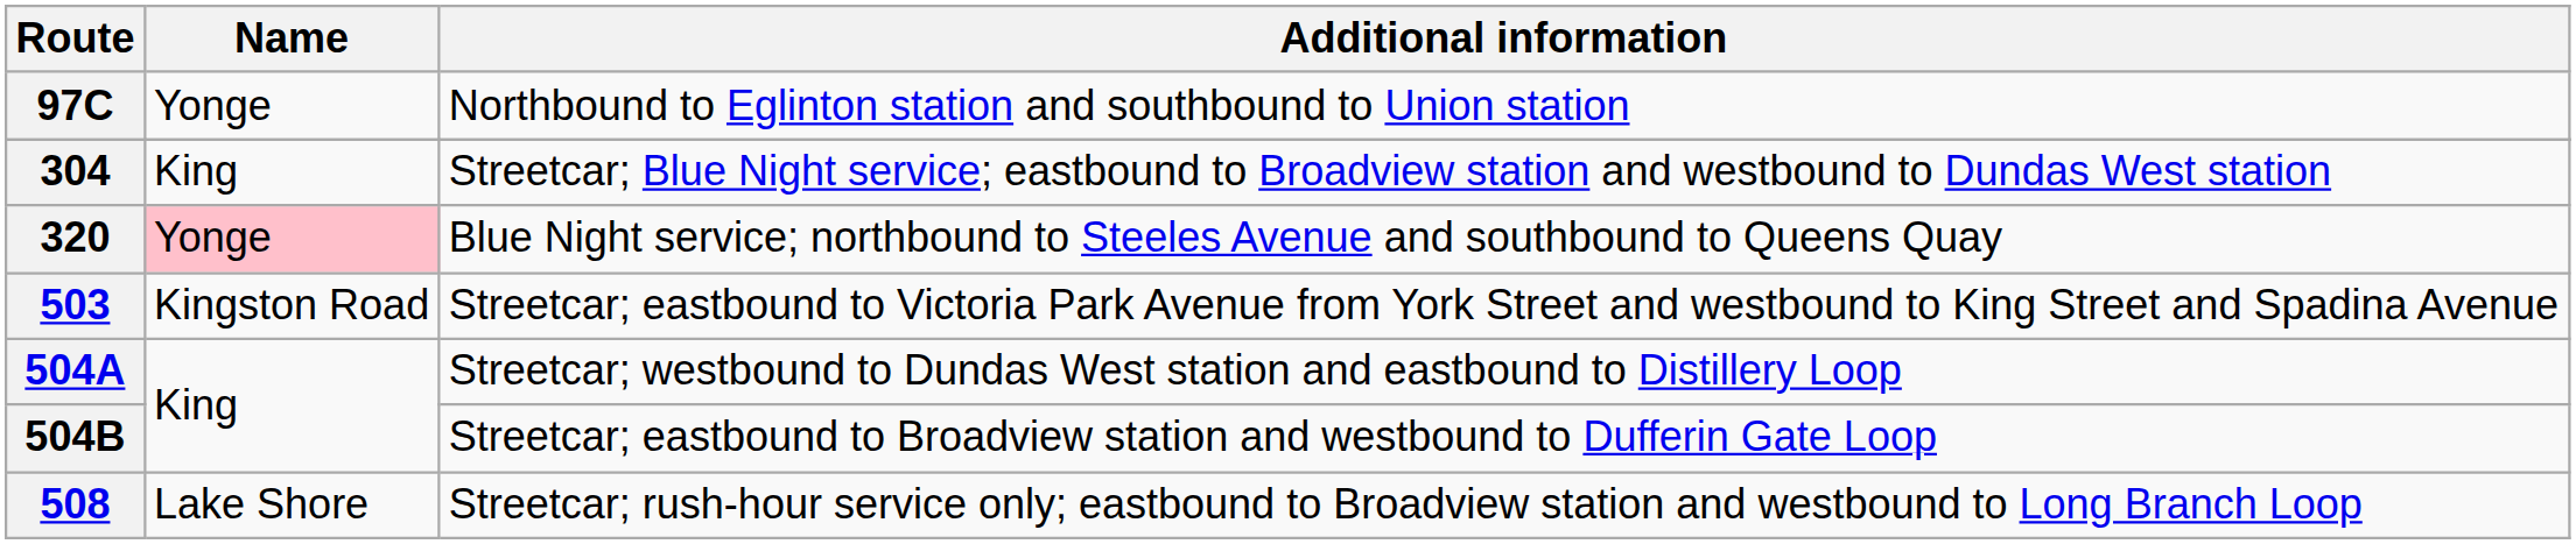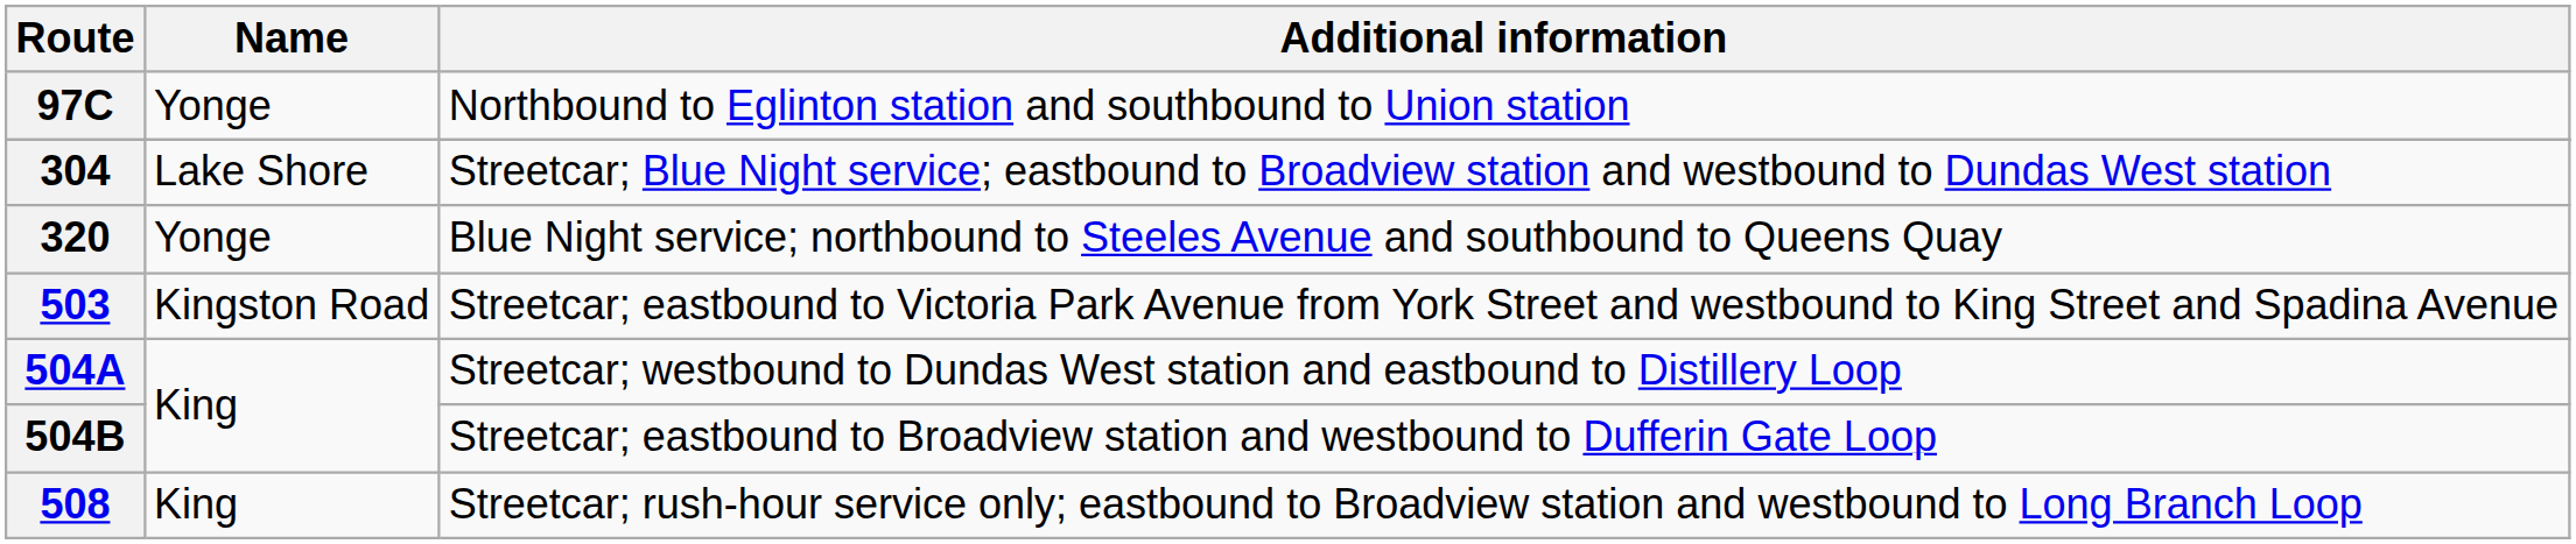304 | Name: King -> Lake Shore
320 | Name: pink background -> no background
508 | Name: Lake Shore -> King
